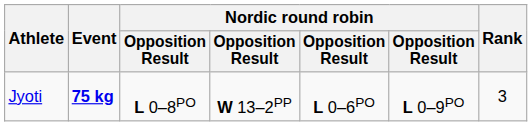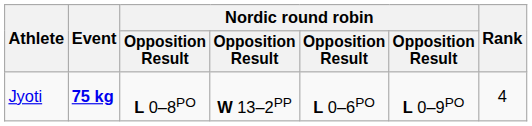Jyoti | Rank: 3 -> 4
